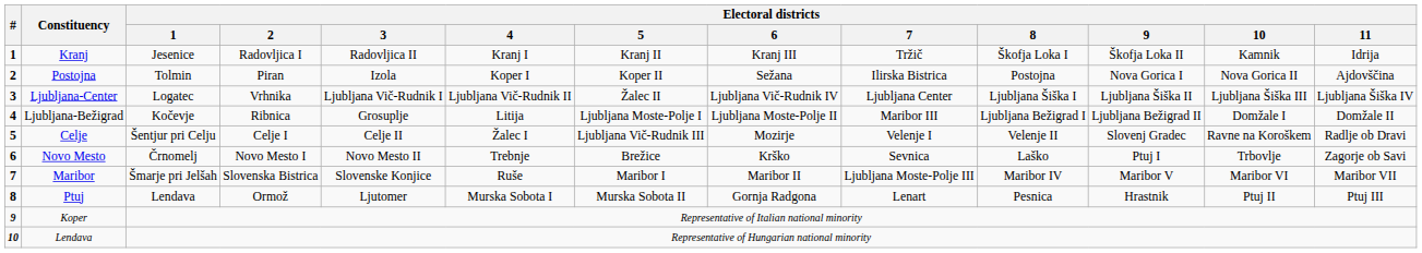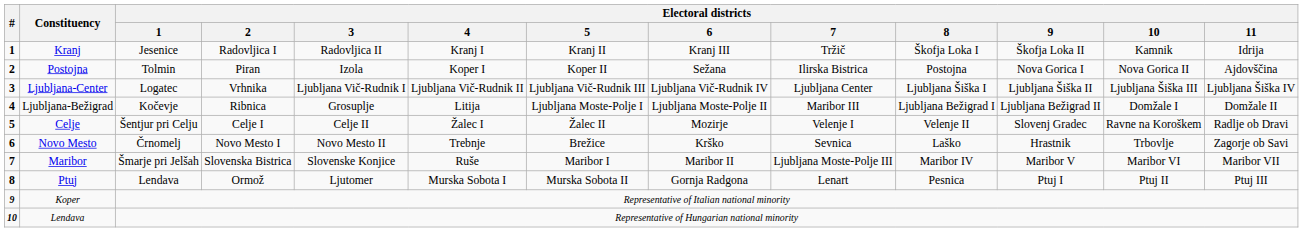Ljubljana-Center | Electoral districts / 5: Žalec II -> Ljubljana Vič-Rudnik III
Celje | Electoral districts / 5: Ljubljana Vič-Rudnik III -> Žalec II
Novo Mesto | Electoral districts / 9: Ptuj I -> Hrastnik
Ptuj | Electoral districts / 9: Hrastnik -> Ptuj I
